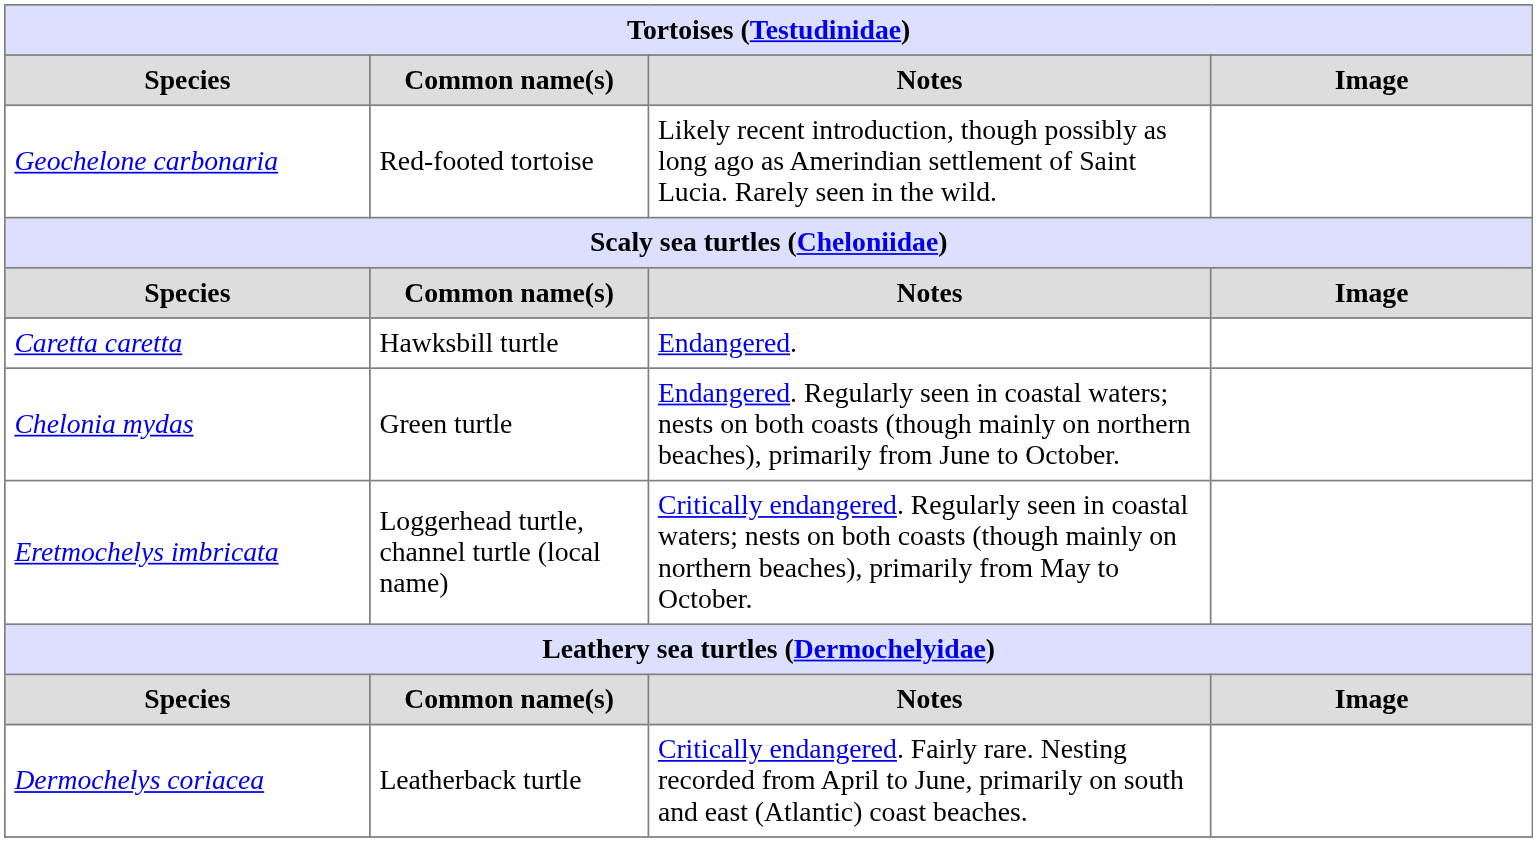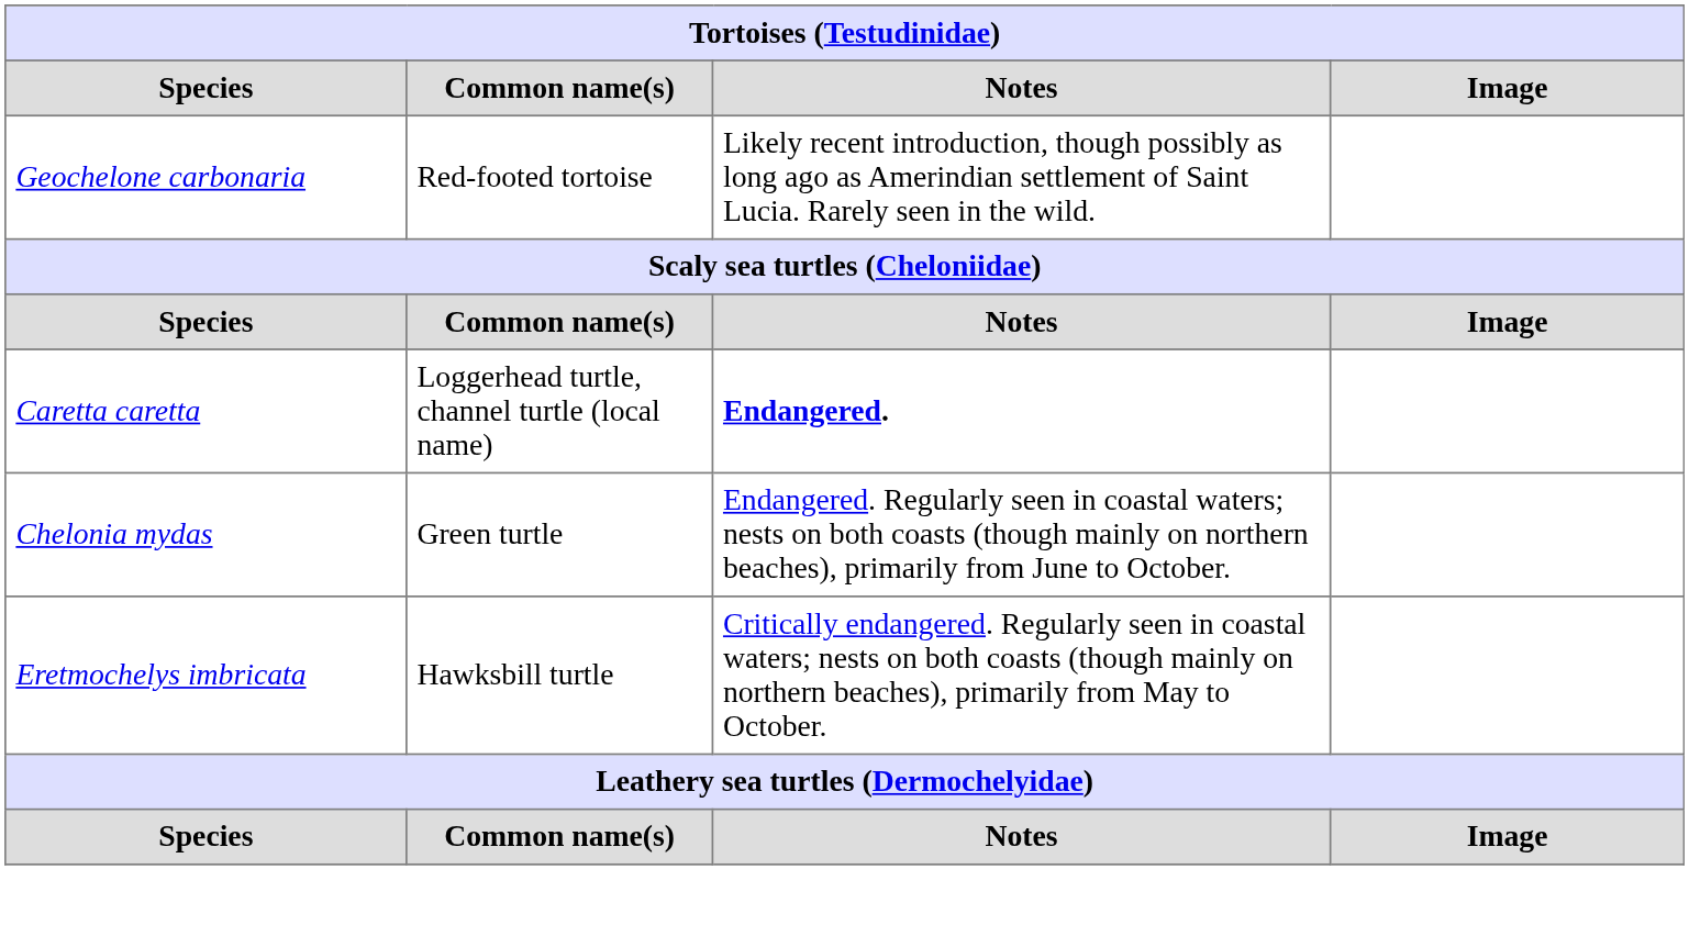Caretta caretta | Common name(s): Hawksbill turtle -> Loggerhead turtle, channel turtle (local name)
Caretta caretta | Notes: normal -> bold
Eretmochelys imbricata | Common name(s): Loggerhead turtle, channel turtle (local name) -> Hawksbill turtle
- row: Dermochelys coriacea | Leatherback turtle | Critically endangered. Fairly rare. Nesting recorded from April to June, primarily on south and east (Atlantic) coast beaches.
